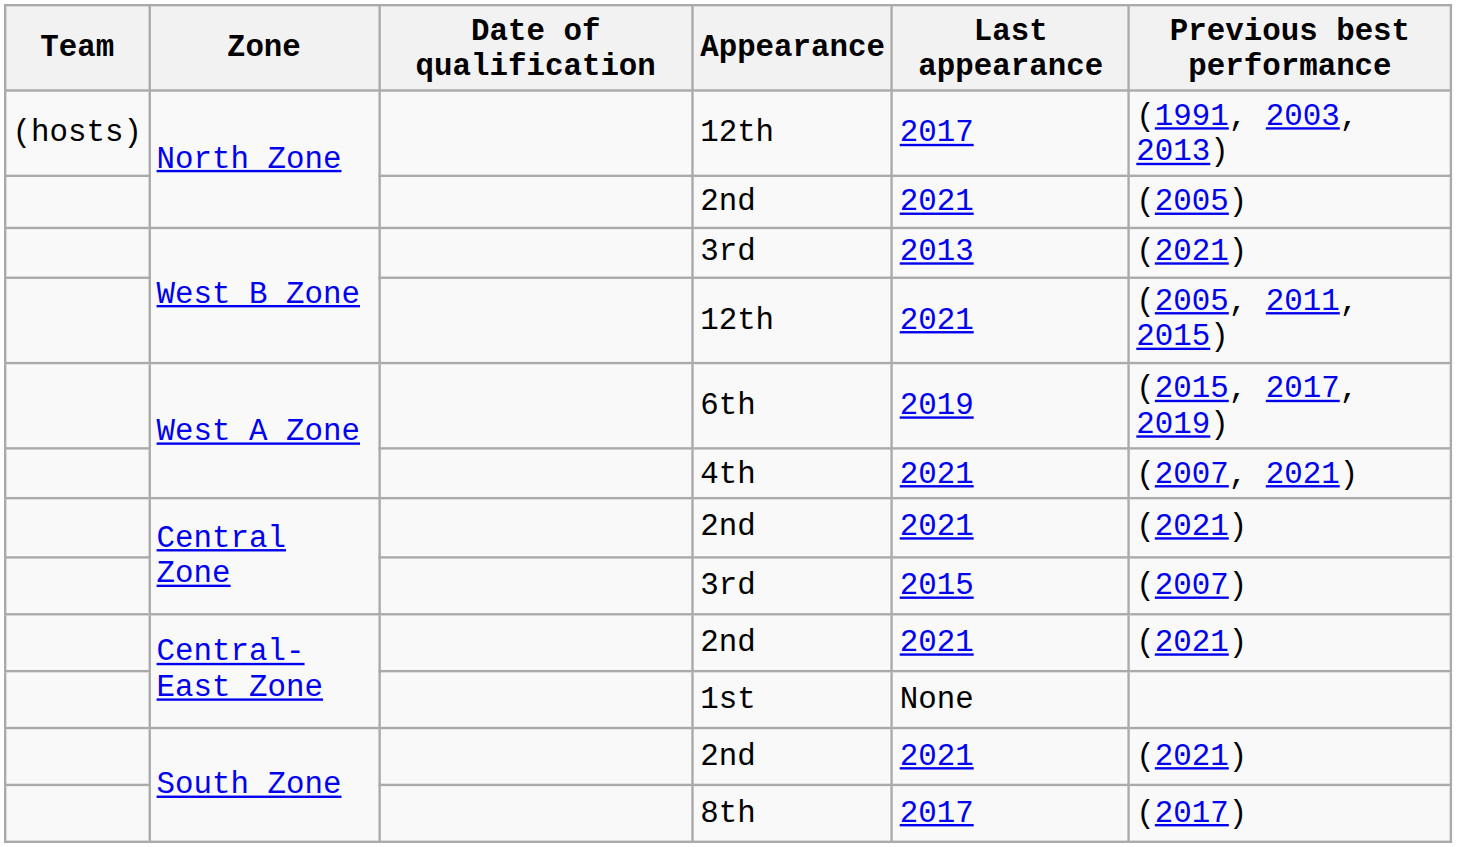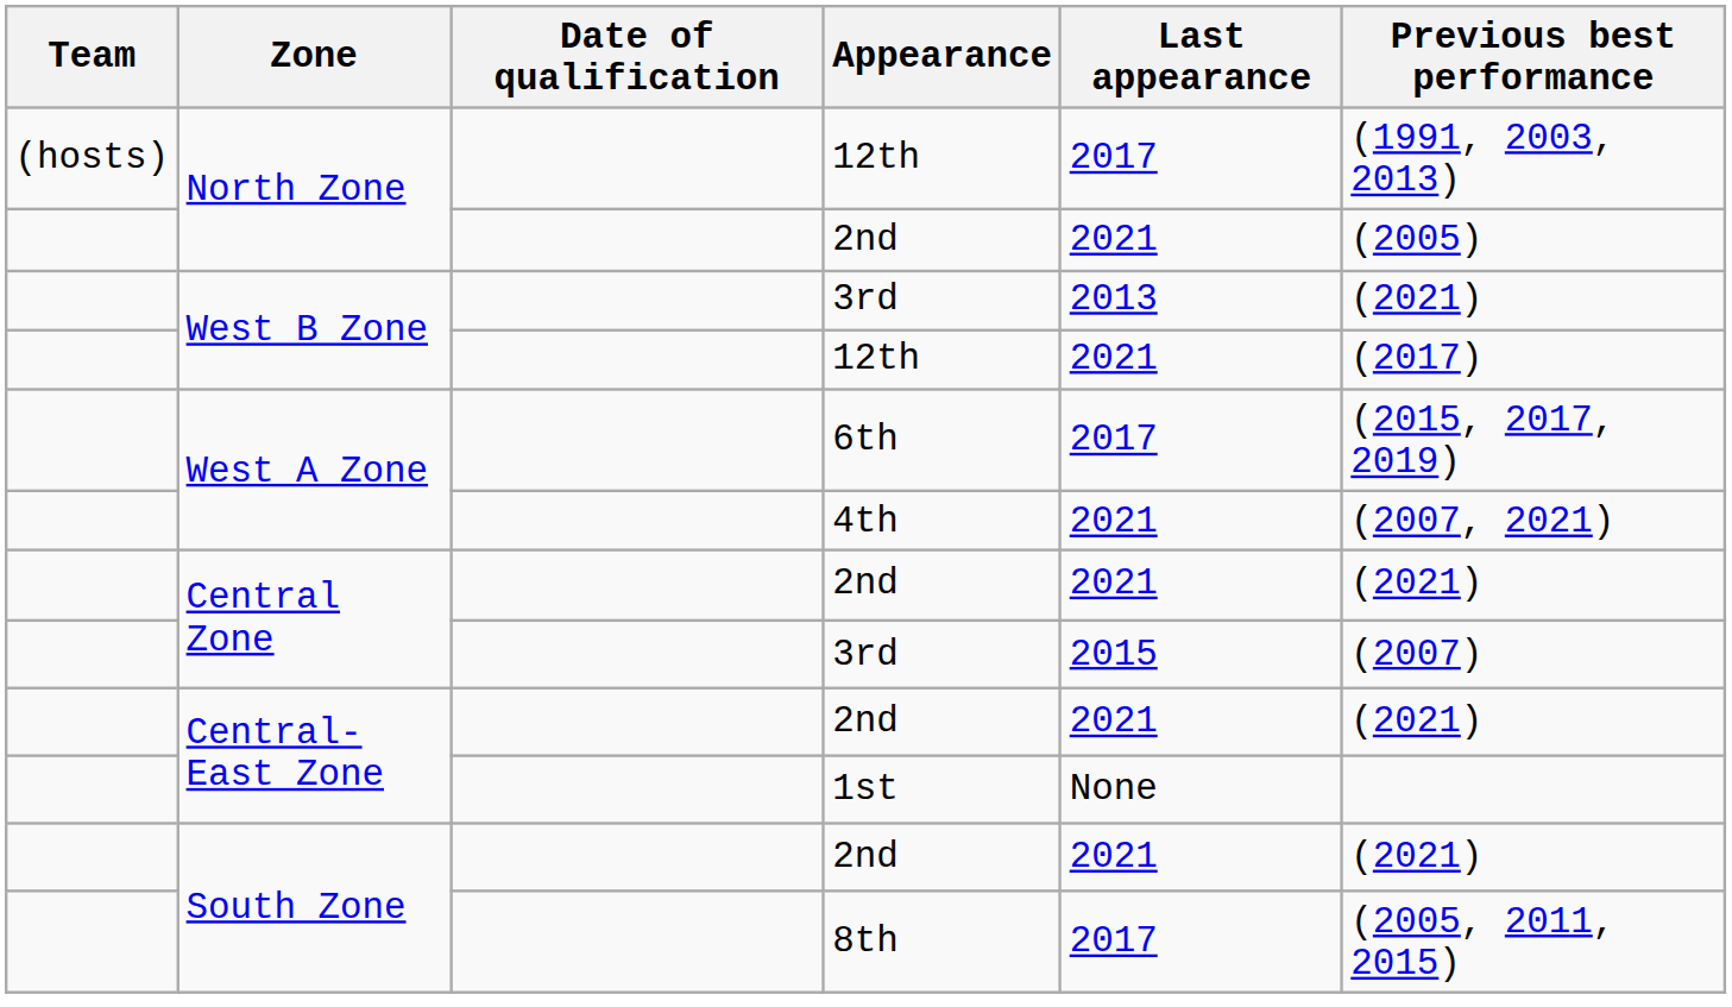West B Zone / 12th | Previous best performance: (2005, 2011, 2015) -> (2017)
6th | Last appearance: 2019 -> 2017
8th | Previous best performance: (2017) -> (2005, 2011, 2015)
